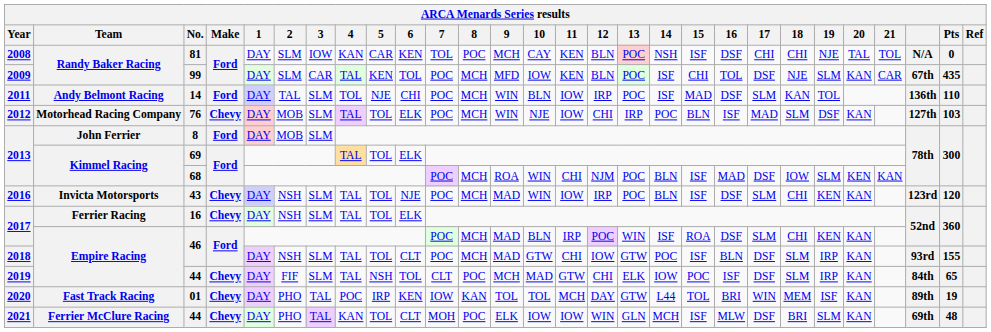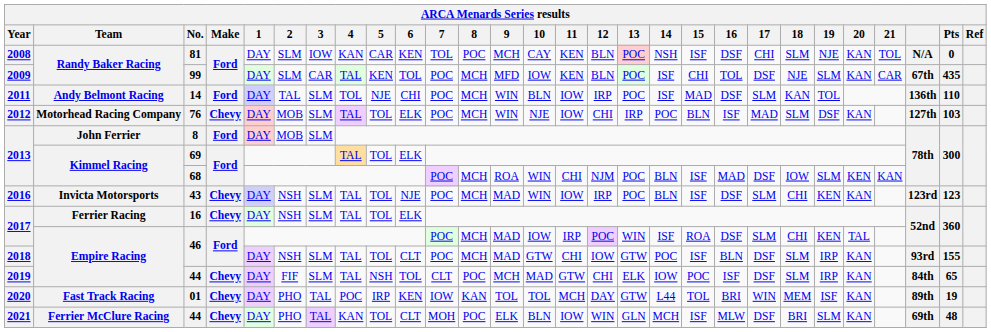81 | 18: CHI -> SLM
81 | 20: TAL -> KAN
43 | Pts: 120 -> 123
2017 / 46 | 10: BLN -> IOW
2017 / 46 | 20: KAN -> TAL
2021 / 44 | 10: IOW -> BLN
